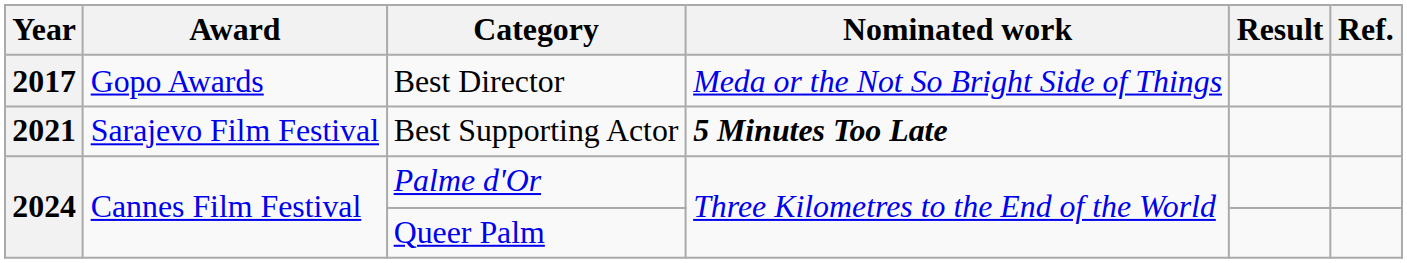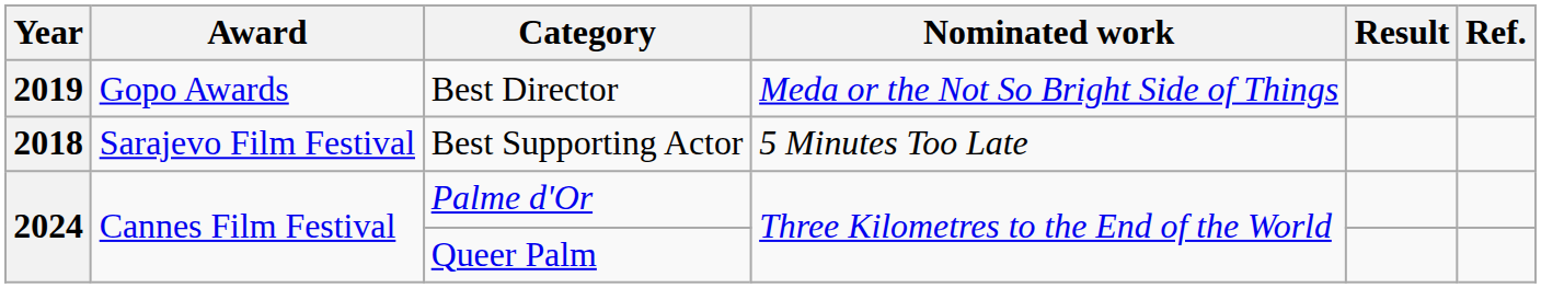Best Director | Year: 2017 -> 2019
Best Supporting Actor | Year: 2021 -> 2018
Best Supporting Actor | Nominated work: bold -> normal
